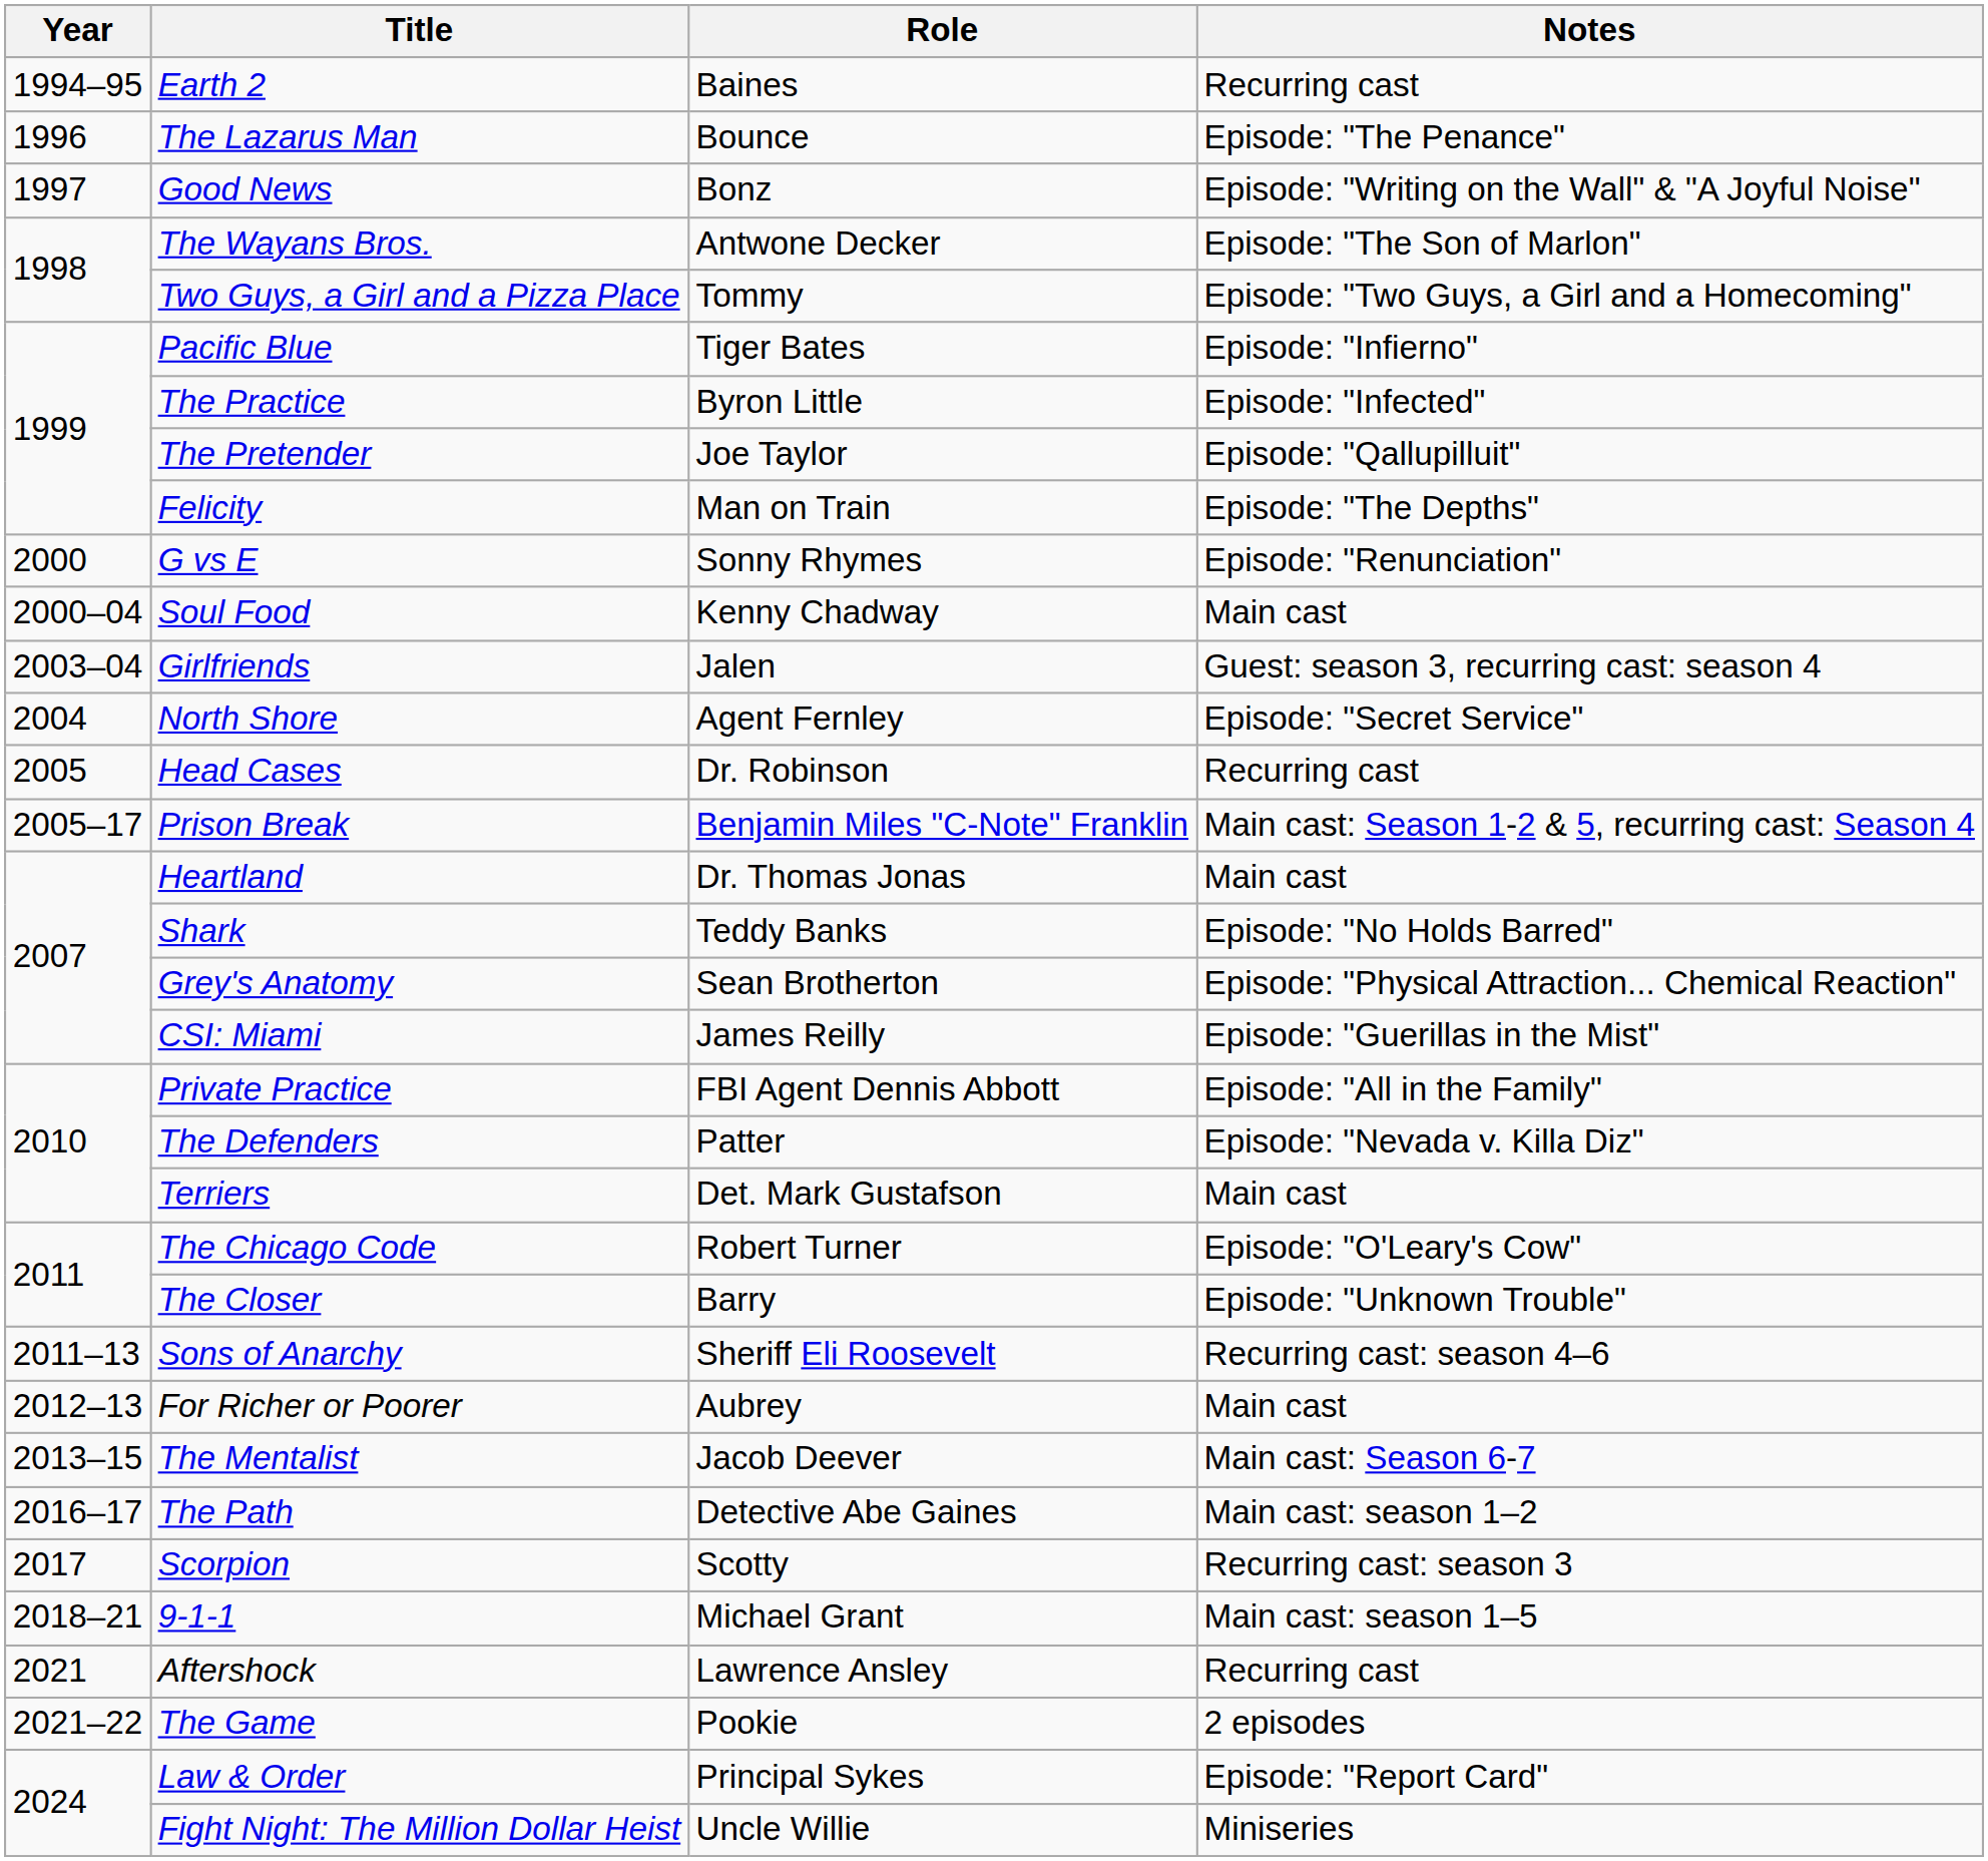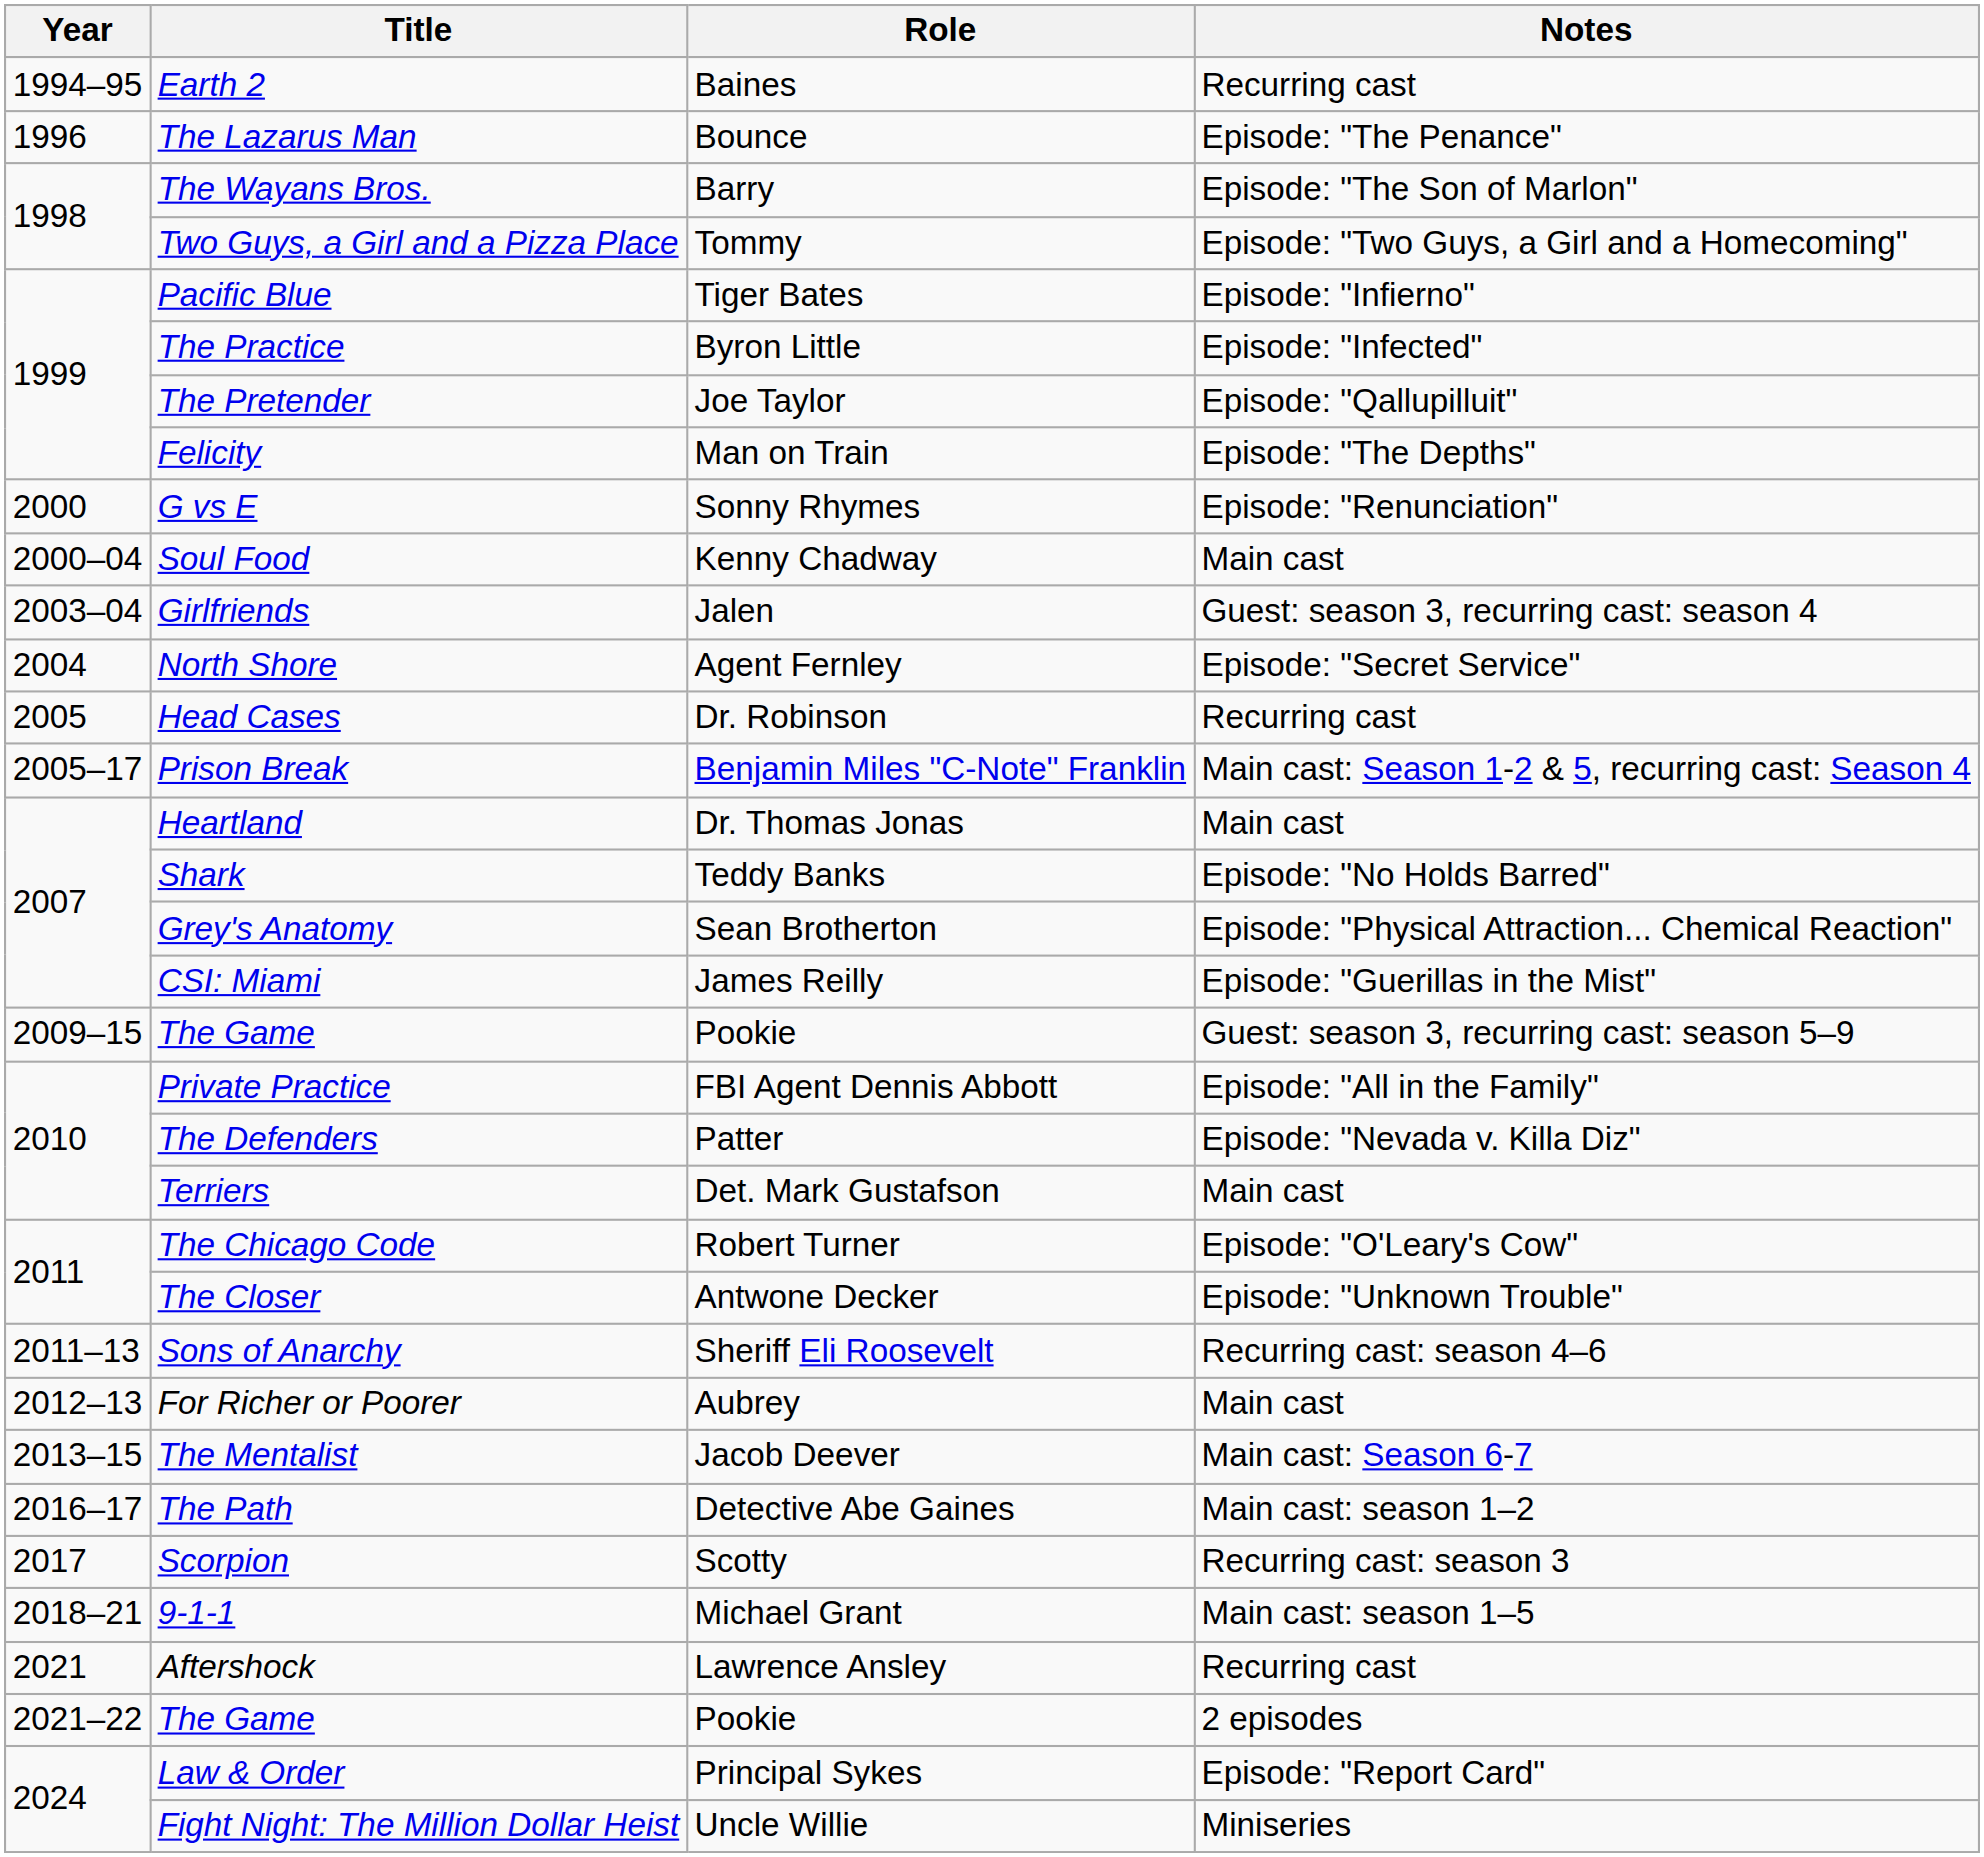- row: 1997 | Good News | Bonz | Episode: "Writing on the Wall" & "A Joyful Noise"
The Wayans Bros. | Role: Antwone Decker -> Barry
+ row: 2009–15 | The Game | Pookie | Guest: season 3, recurring cast: season 5–9
The Closer | Role: Barry -> Antwone Decker
